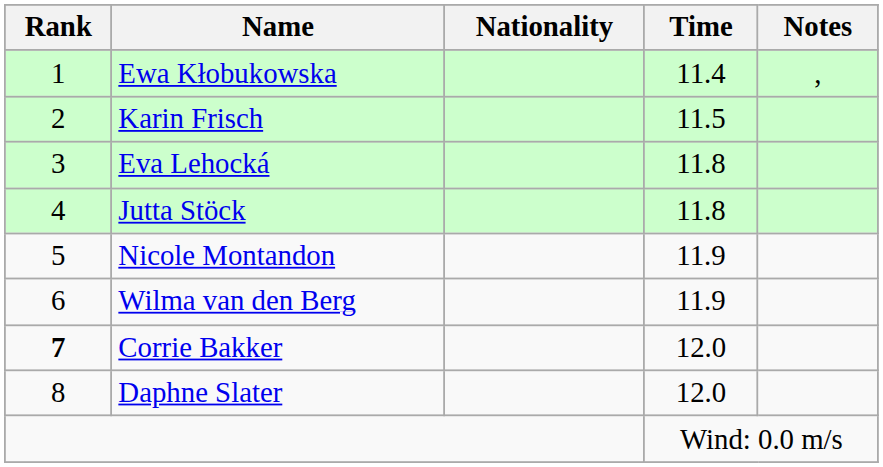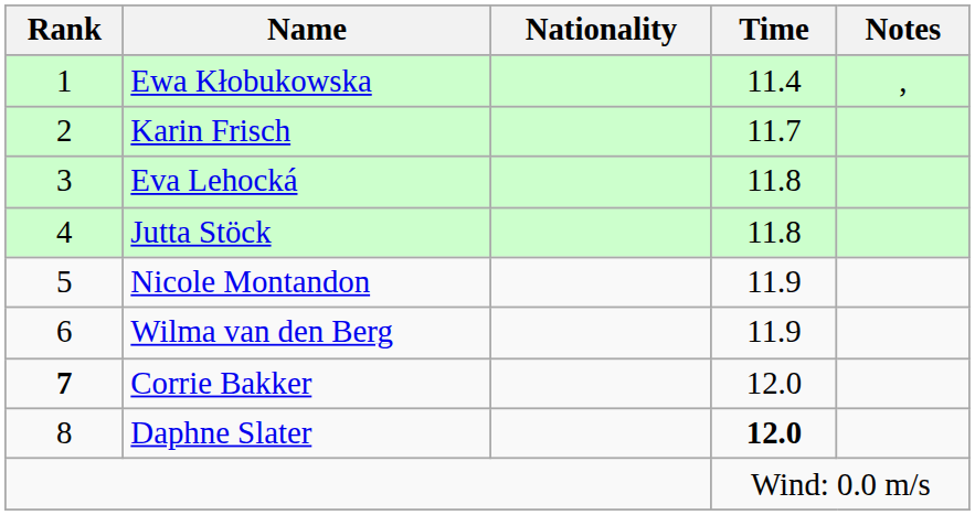Karin Frisch | Time: 11.5 -> 11.7
Daphne Slater | Time: normal -> bold
